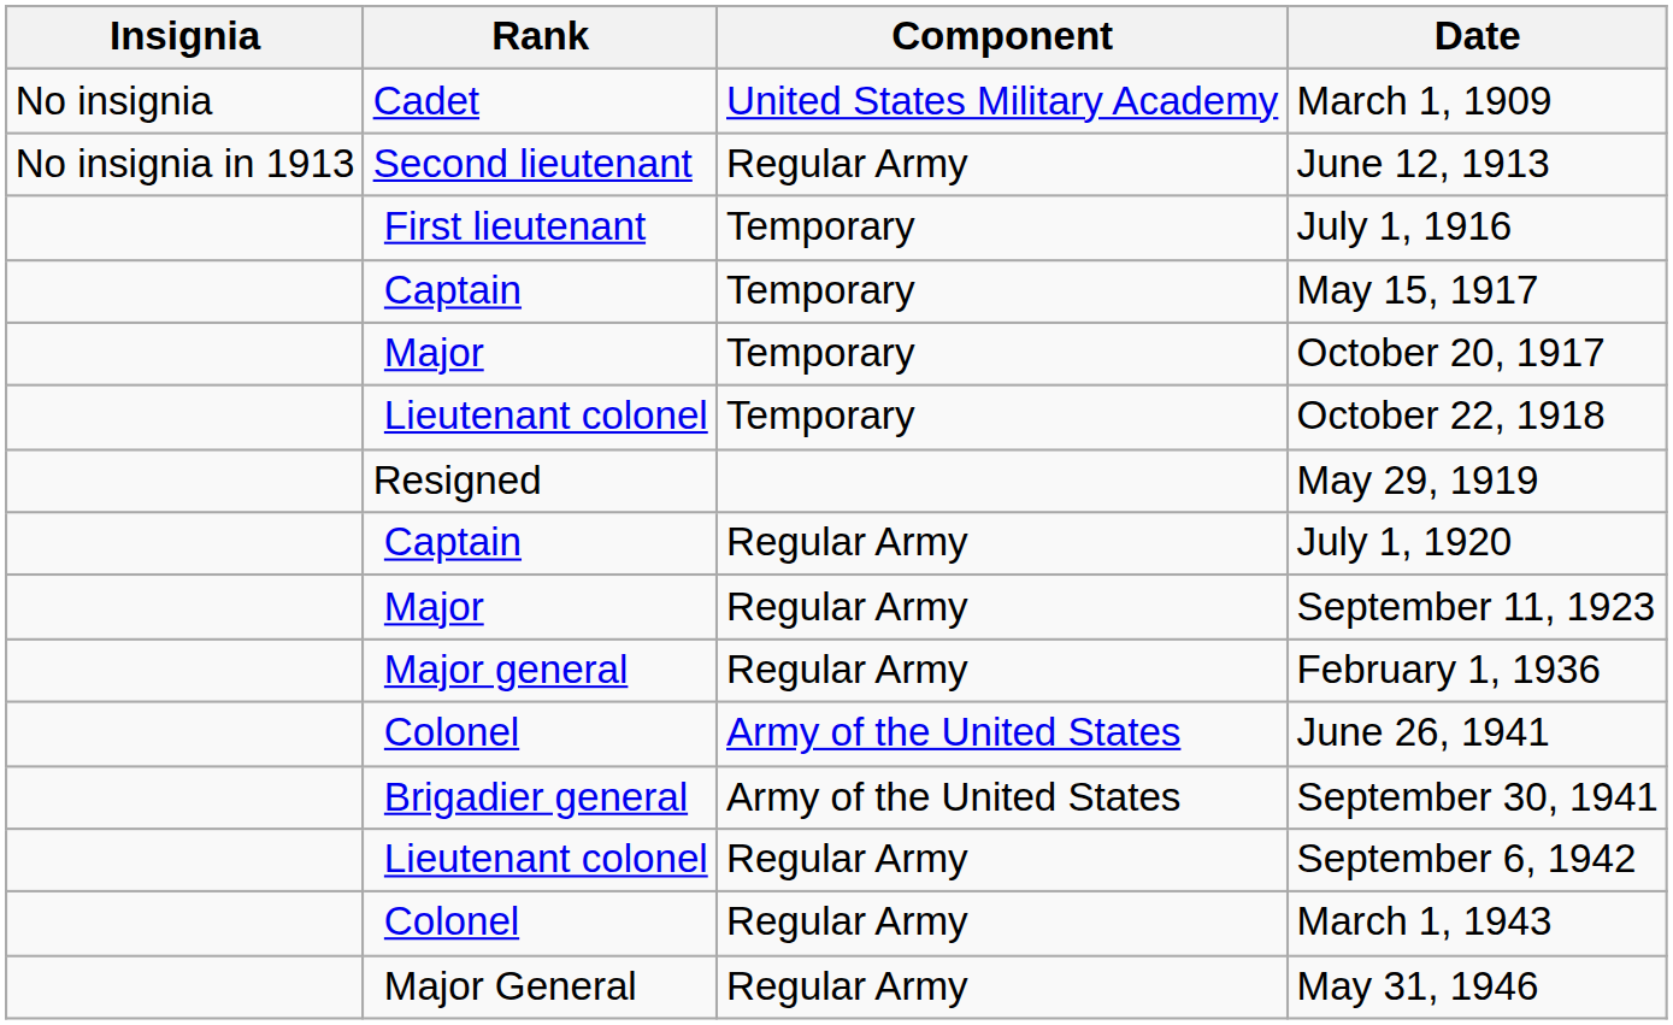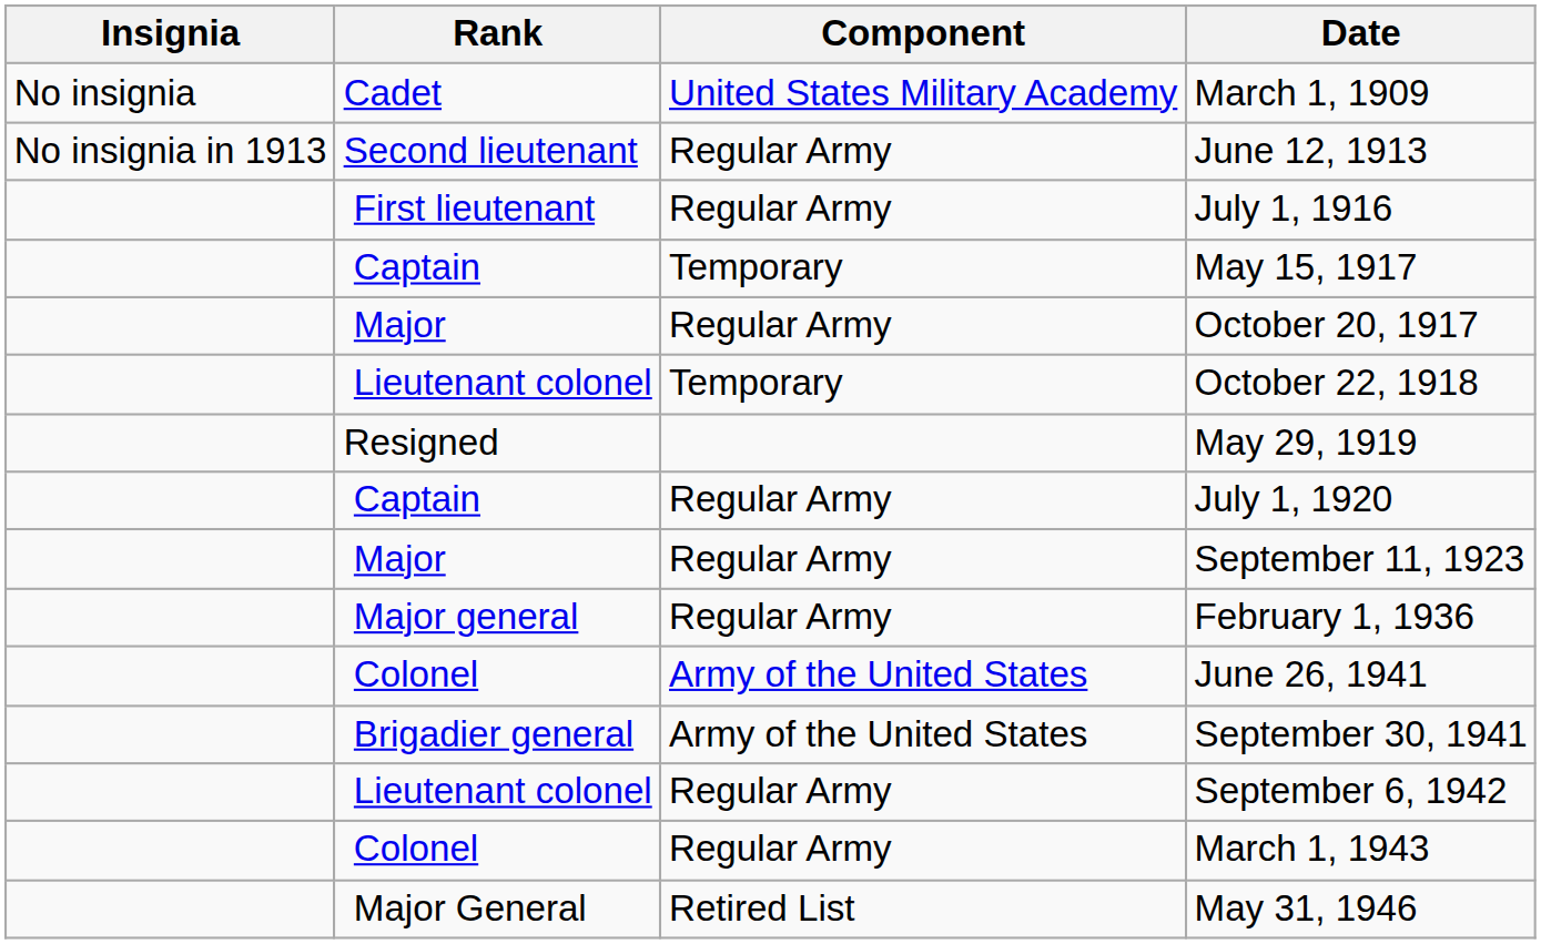July 1, 1916 | Component: Temporary -> Regular Army
October 20, 1917 | Component: Temporary -> Regular Army
May 31, 1946 | Component: Regular Army -> Retired List
